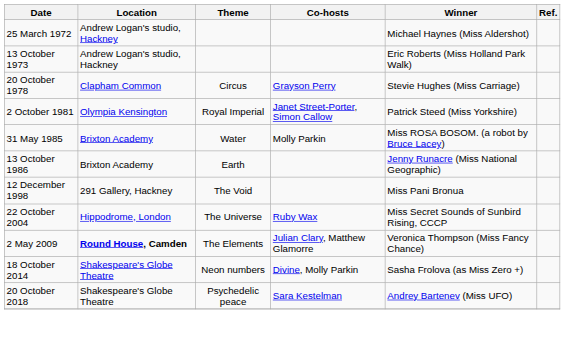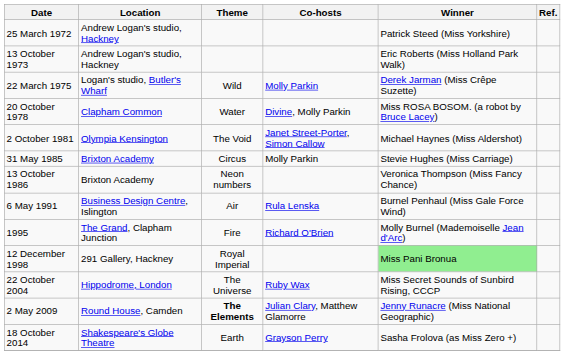25 March 1972 | Winner: Michael Haynes (Miss Aldershot) -> Patrick Steed (Miss Yorkshire)
+ row: 22 March 1975 | Logan's studio, Butler's Wharf | Wild | Molly Parkin | Derek Jarman (Miss Crêpe Suzette)
20 October 1978 | Theme: Circus -> Water
20 October 1978 | Co-hosts: Grayson Perry -> Divine, Molly Parkin
20 October 1978 | Winner: Stevie Hughes (Miss Carriage) -> Miss ROSA BOSOM. (a robot by Bruce Lacey)
2 October 1981 | Theme: Royal Imperial -> The Void
2 October 1981 | Winner: Patrick Steed (Miss Yorkshire) -> Michael Haynes (Miss Aldershot)
31 May 1985 | Theme: Water -> Circus
31 May 1985 | Winner: Miss ROSA BOSOM. (a robot by Bruce Lacey) -> Stevie Hughes (Miss Carriage)
13 October 1986 | Theme: Earth -> Neon numbers
13 October 1986 | Winner: Jenny Runacre (Miss National Geographic) -> Veronica Thompson (Miss Fancy Chance)
+ row: 6 May 1991 | Business Design Centre, Islington | Air | Rula Lenska | Burnel Penhaul (Miss Gale Force Wind)
+ row: 1995 | The Grand, Clapham Junction | Fire | Richard O'Brien | Molly Burnel (Mademoiselle Jean d'Arc)
12 December 1998 | Theme: The Void -> Royal Imperial
12 December 1998 | Winner: no background -> lightgreen background
2 May 2009 | Location: bold -> normal
2 May 2009 | Theme: normal -> bold
2 May 2009 | Winner: Veronica Thompson (Miss Fancy Chance) -> Jenny Runacre (Miss National Geographic)
18 October 2014 | Theme: Neon numbers -> Earth
18 October 2014 | Co-hosts: Divine, Molly Parkin -> Grayson Perry
- row: 20 October 2018 | Shakespeare's Globe Theatre | Psychedelic peace | Sara Kestelman | Andrey Bartenev (Miss UFO)
